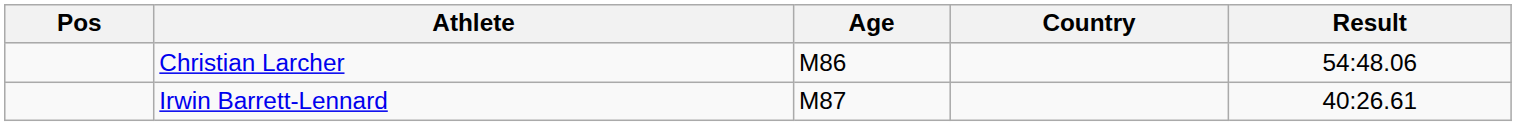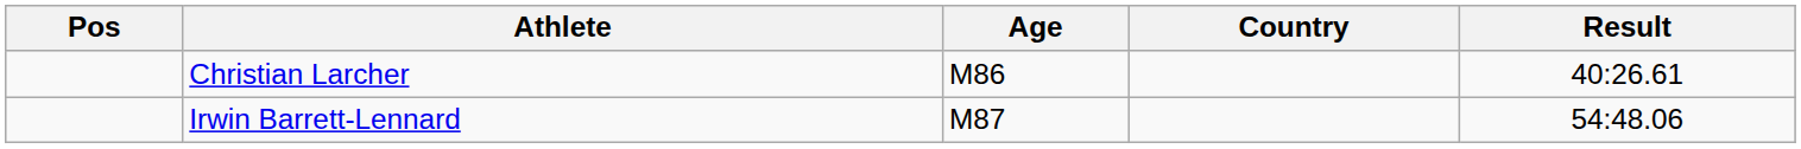Christian Larcher | Result: 54:48.06 -> 40:26.61
Irwin Barrett-Lennard | Result: 40:26.61 -> 54:48.06
